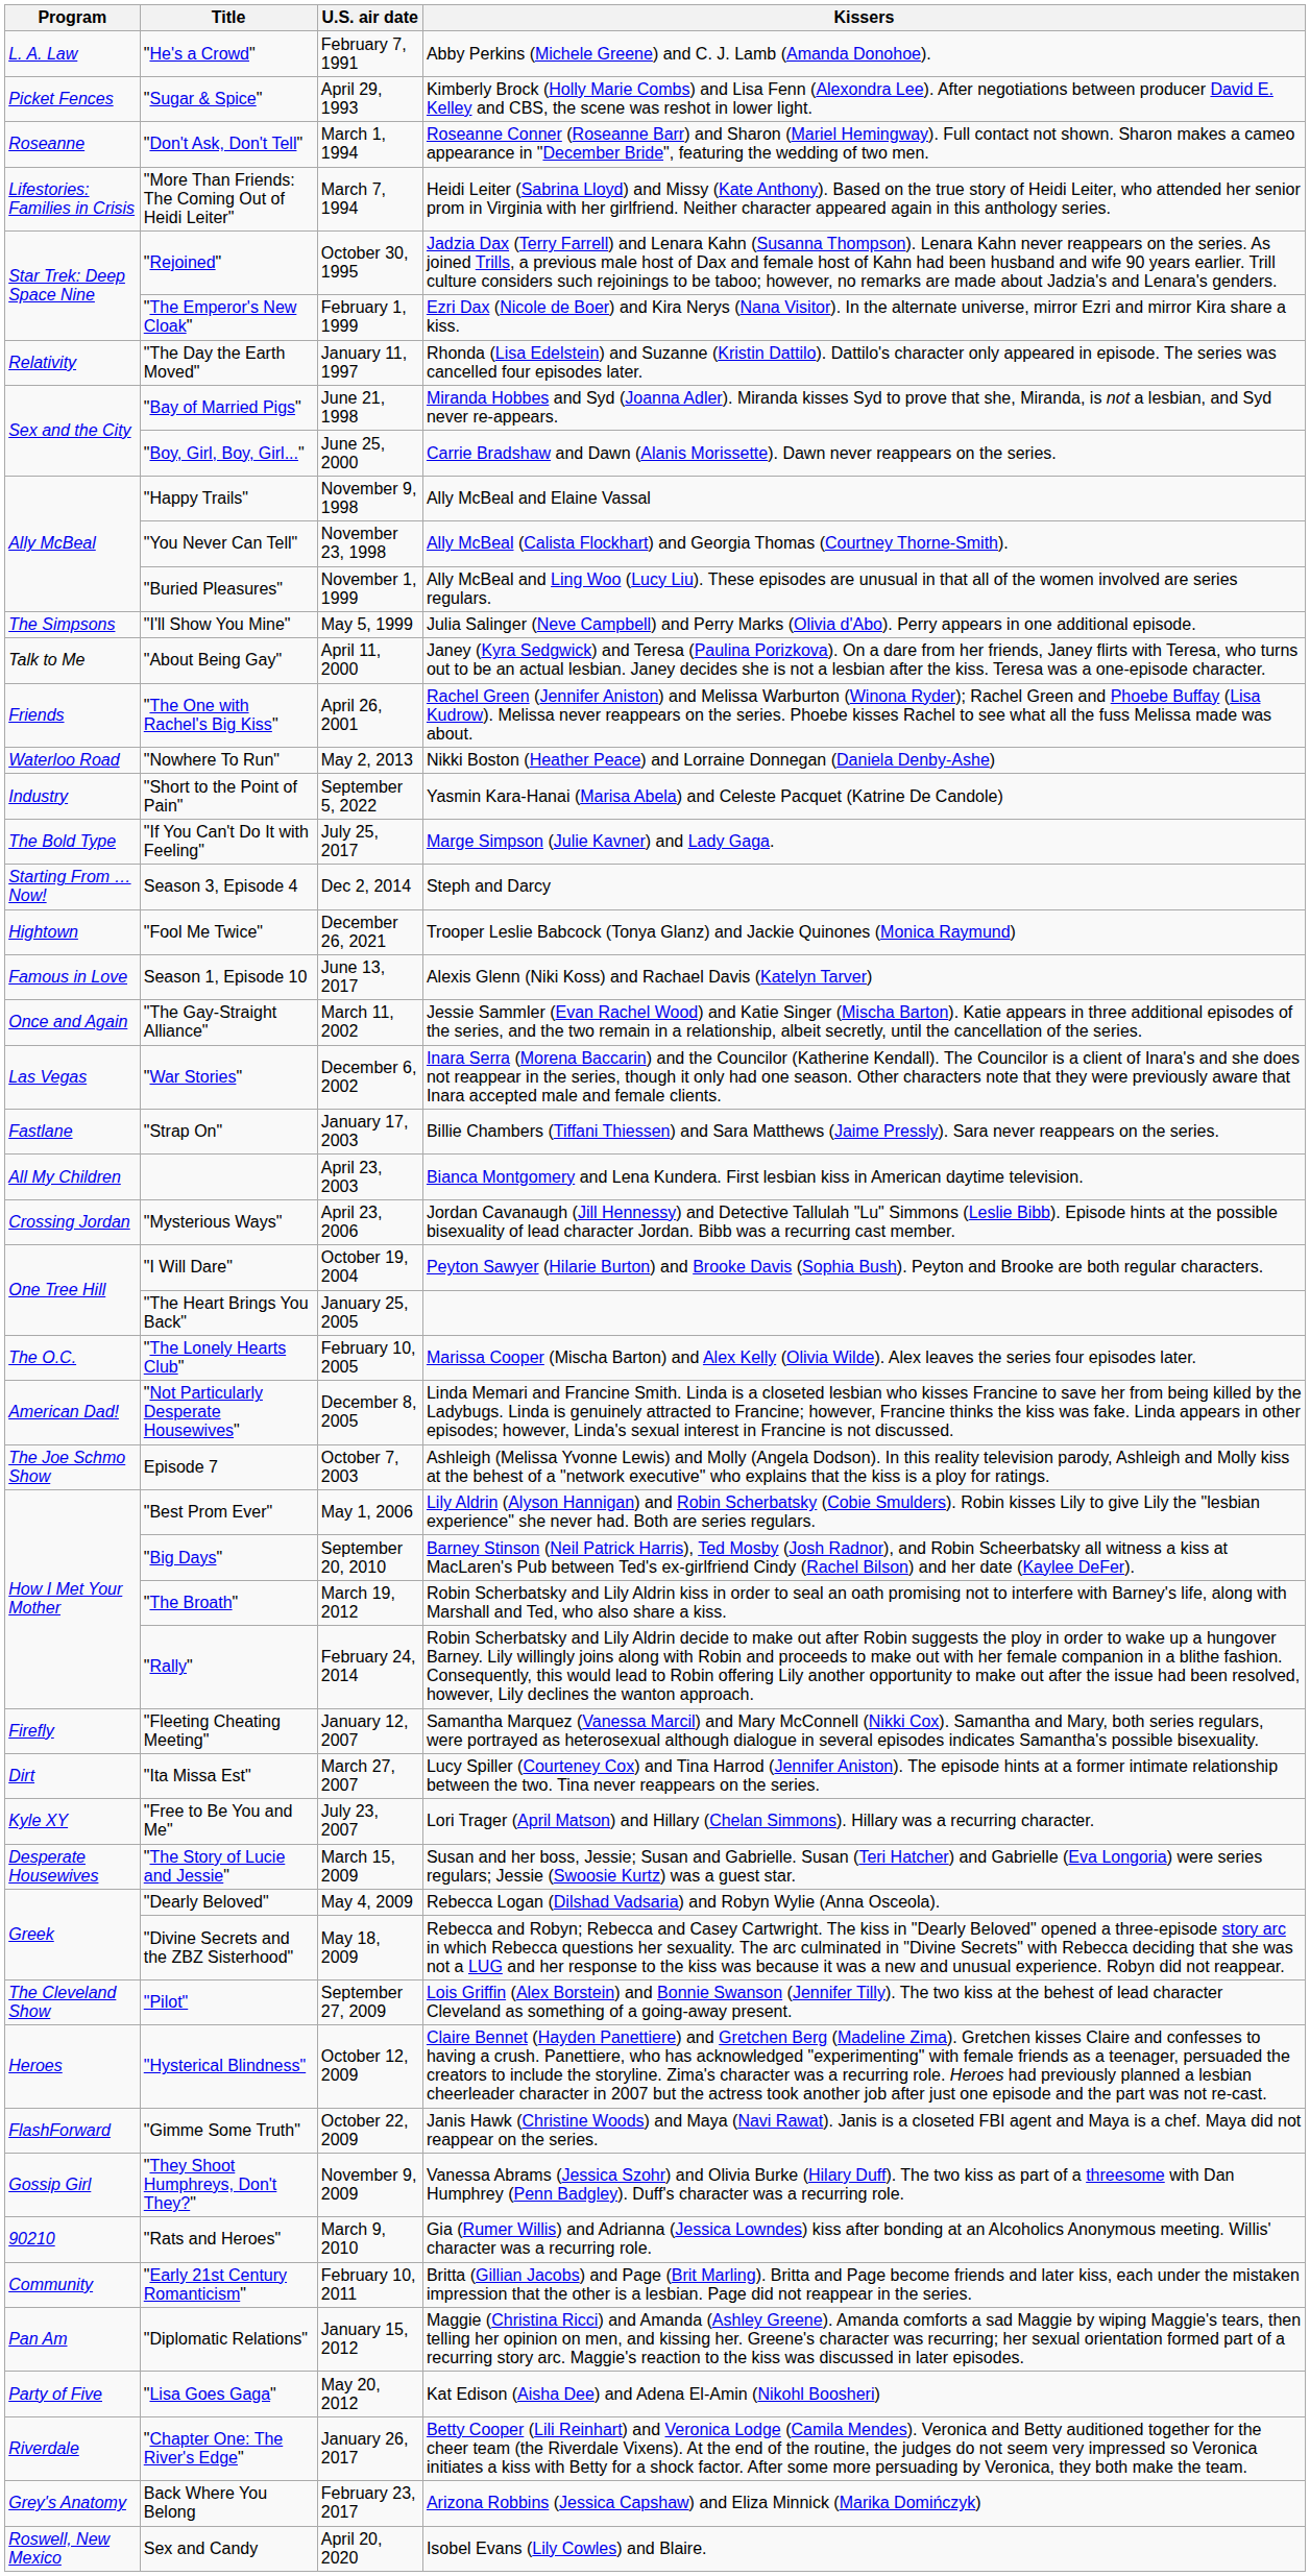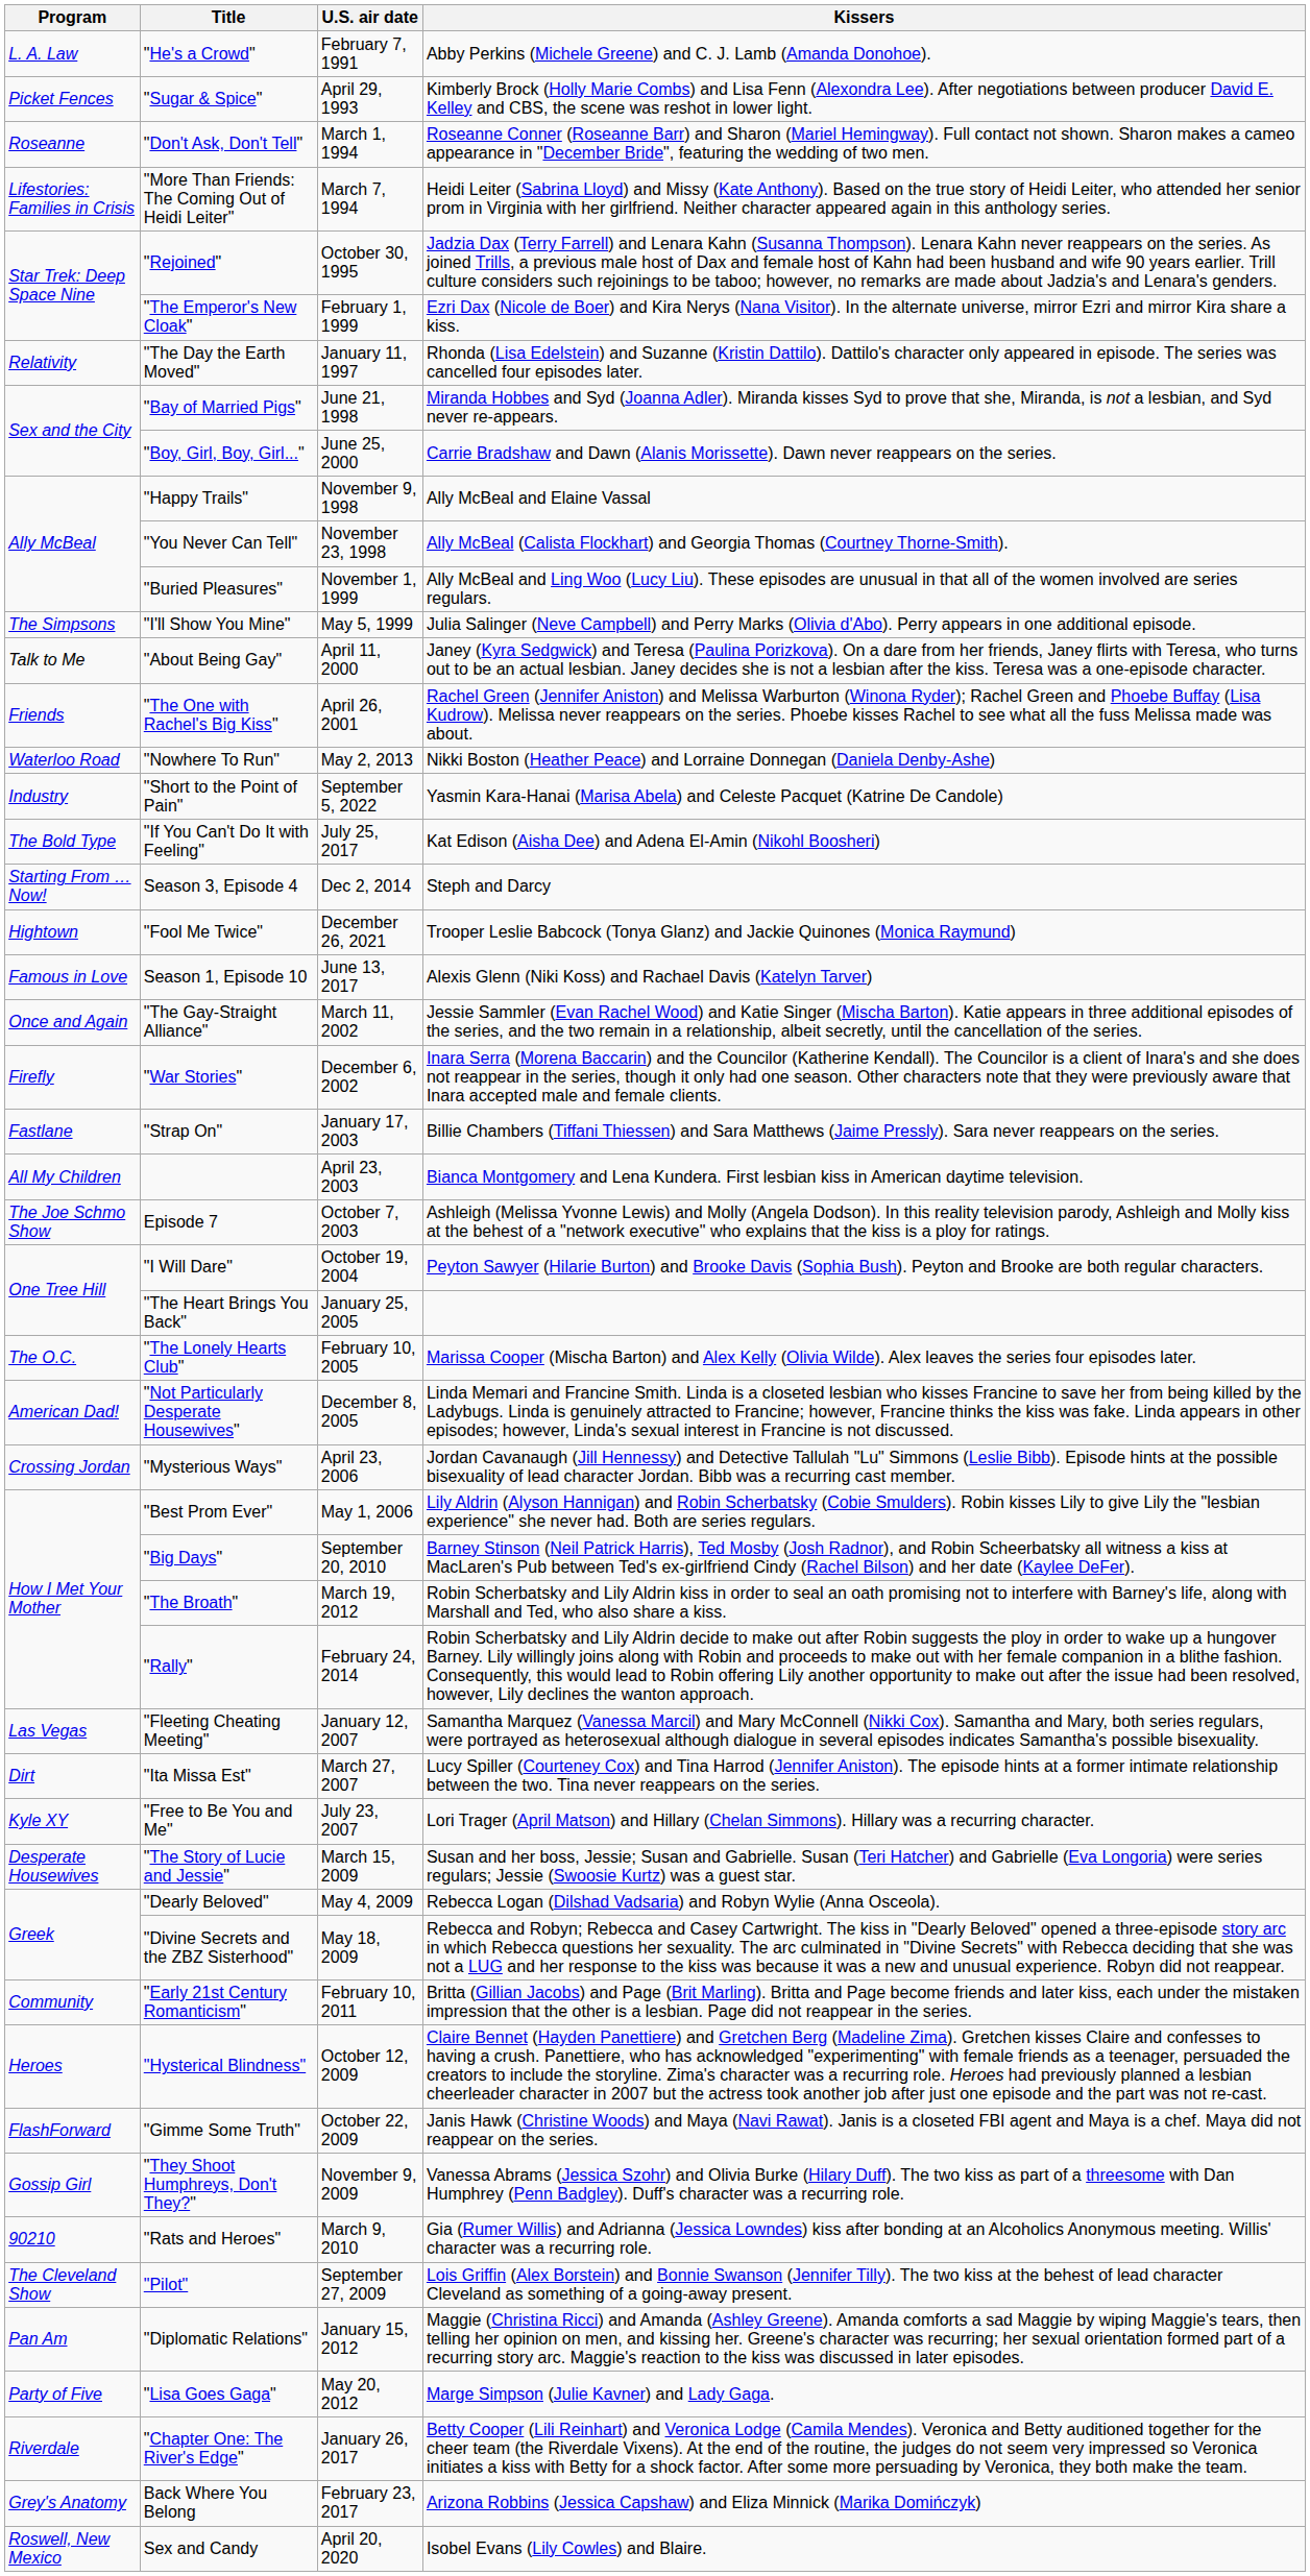"If You Can't Do It with Feeling" | Kissers: Marge Simpson (Julie Kavner) and Lady Gaga. -> Kat Edison (Aisha Dee) and Adena El-Amin (Nikohl Boosheri)
"War Stories" | Program: Las Vegas -> Firefly
rows swapped: Episode 7 <-> "Mysterious Ways"
"Fleeting Cheating Meeting" | Program: Firefly -> Las Vegas
rows swapped: "Pilot" <-> "Early 21st Century Romanticism"
"Lisa Goes Gaga" | Kissers: Kat Edison (Aisha Dee) and Adena El-Amin (Nikohl Boosheri) -> Marge Simpson (Julie Kavner) and Lady Gaga.
